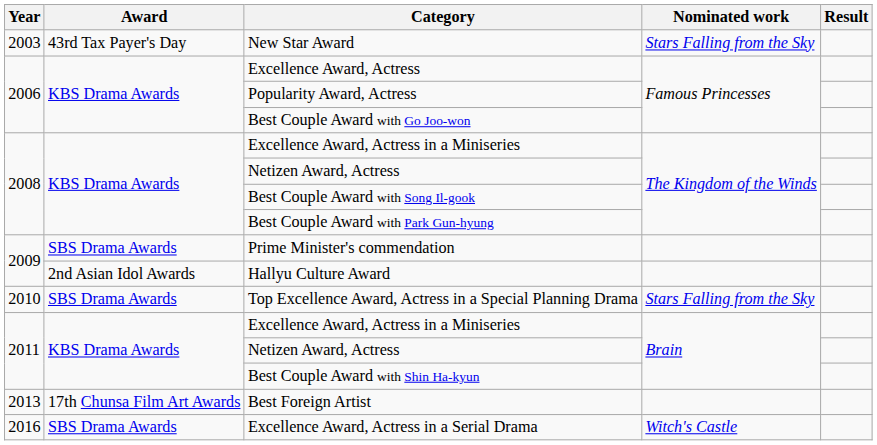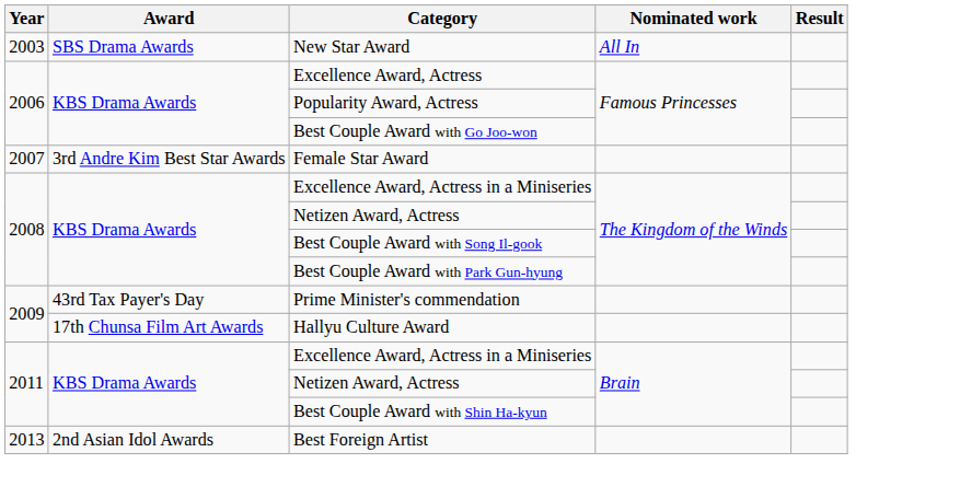New Star Award | Award: 43rd Tax Payer's Day -> SBS Drama Awards
New Star Award | Nominated work: Stars Falling from the Sky -> All In
+ row: 2007 | 3rd Andre Kim Best Star Awards | Female Star Award
Prime Minister's commendation | Award: SBS Drama Awards -> 43rd Tax Payer's Day
Hallyu Culture Award | Award: 2nd Asian Idol Awards -> 17th Chunsa Film Art Awards
- row: 2010 | SBS Drama Awards | Top Excellence Award, Actress in a Special Planning Drama | Stars Falling from the Sky
Best Foreign Artist | Award: 17th Chunsa Film Art Awards -> 2nd Asian Idol Awards
- row: 2016 | SBS Drama Awards | Excellence Award, Actress in a Serial Drama | Witch's Castle
